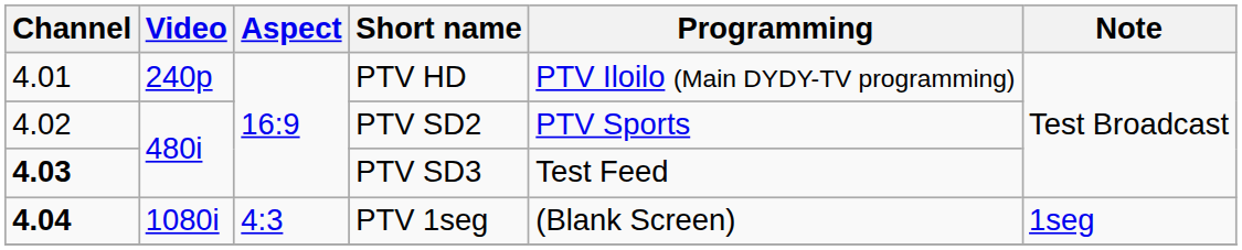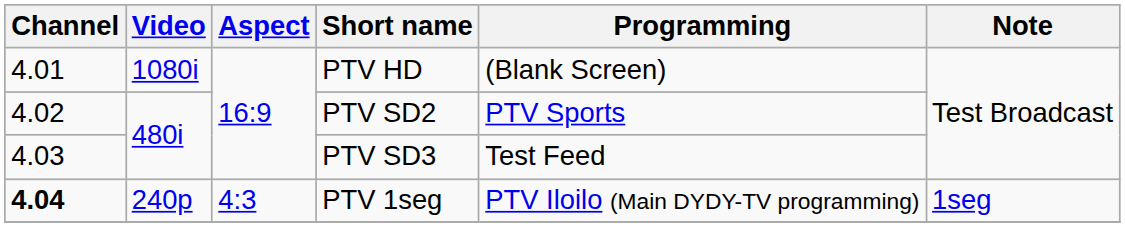PTV HD | Video: 240p -> 1080i
PTV HD | Programming: PTV Iloilo (Main DYDY-TV programming) -> (Blank Screen)
PTV SD3 | Channel: bold -> normal
PTV 1seg | Video: 1080i -> 240p
PTV 1seg | Programming: (Blank Screen) -> PTV Iloilo (Main DYDY-TV programming)
